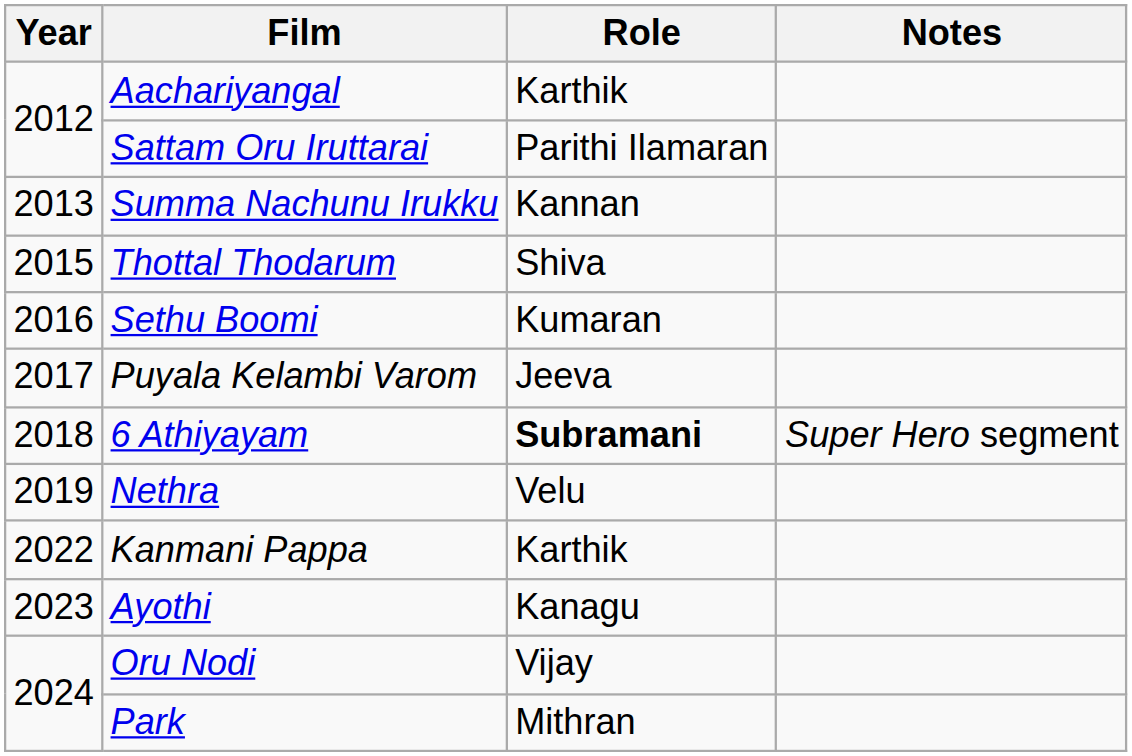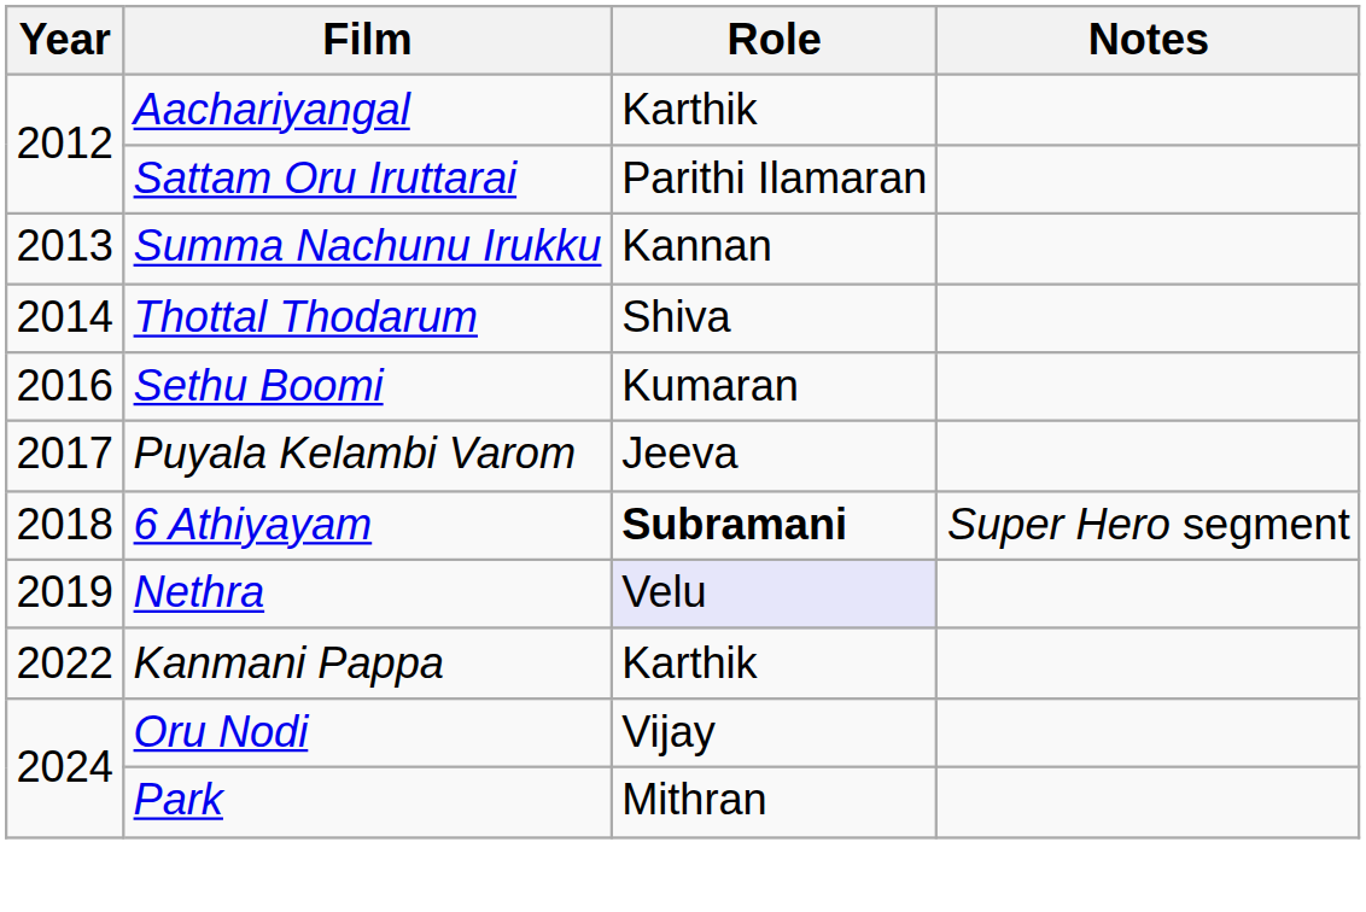Thottal Thodarum | Year: 2015 -> 2014
Nethra | Role: no background -> lavender background
- row: 2023 | Ayothi | Kanagu
